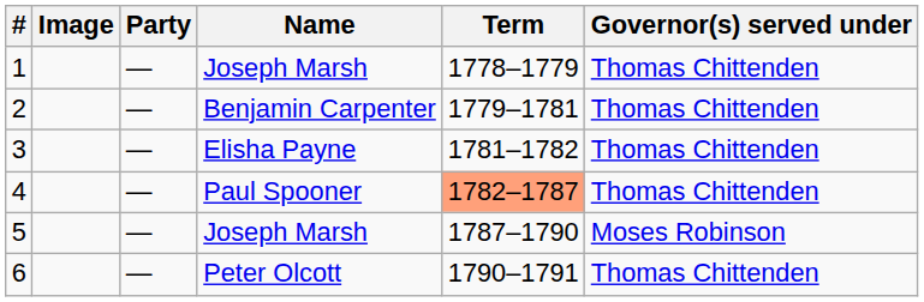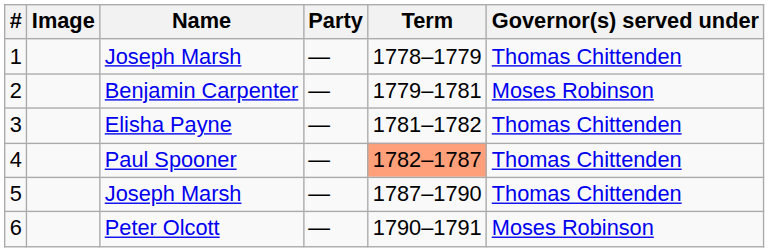columns swapped: Name <-> Party
2 | Governor(s) served under: Thomas Chittenden -> Moses Robinson
5 | Governor(s) served under: Moses Robinson -> Thomas Chittenden
6 | Governor(s) served under: Thomas Chittenden -> Moses Robinson
